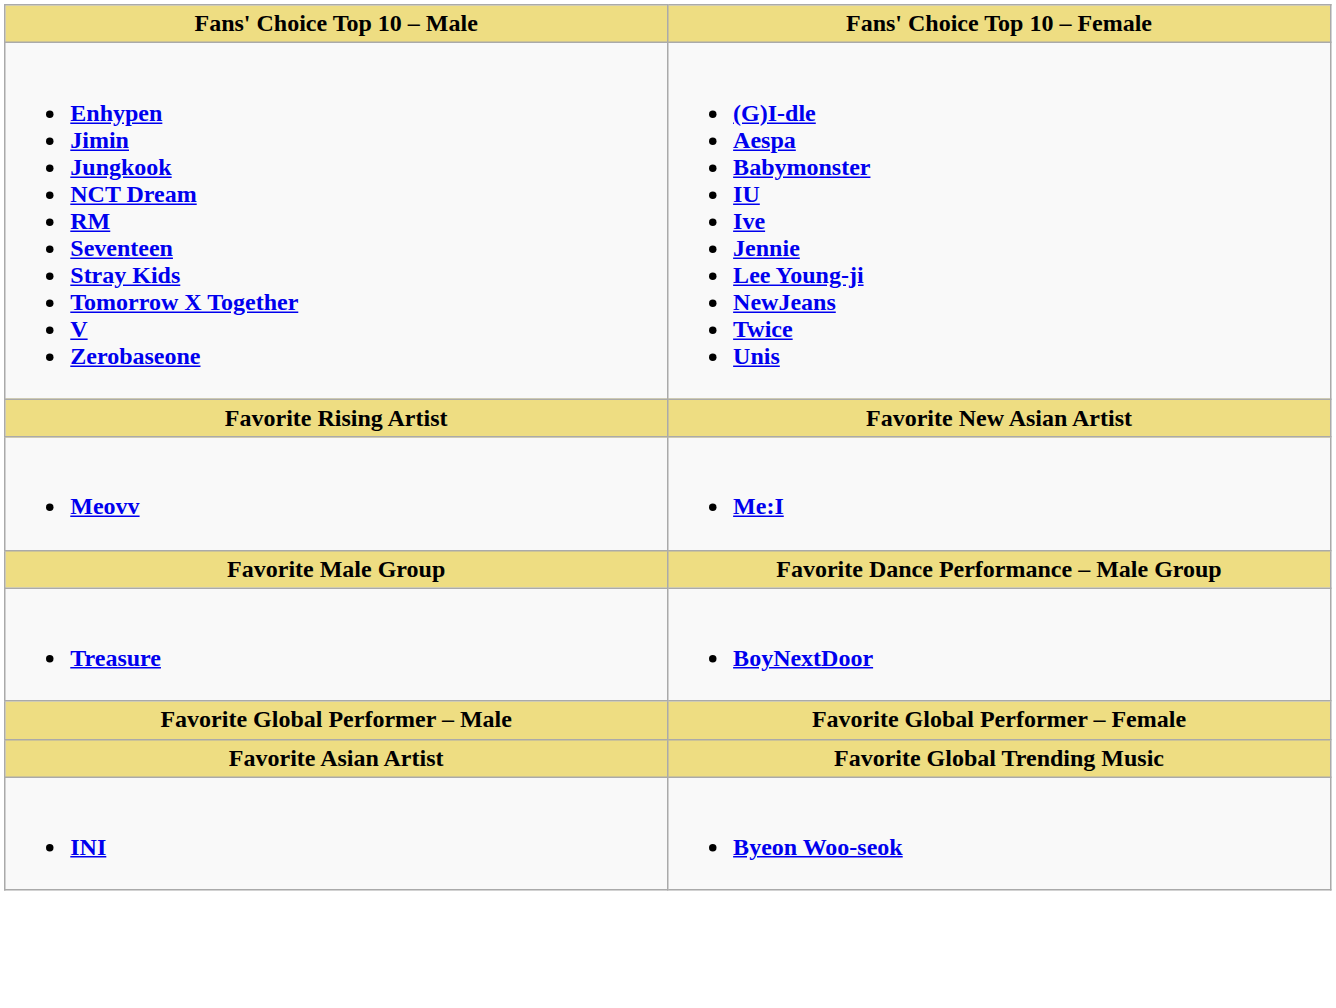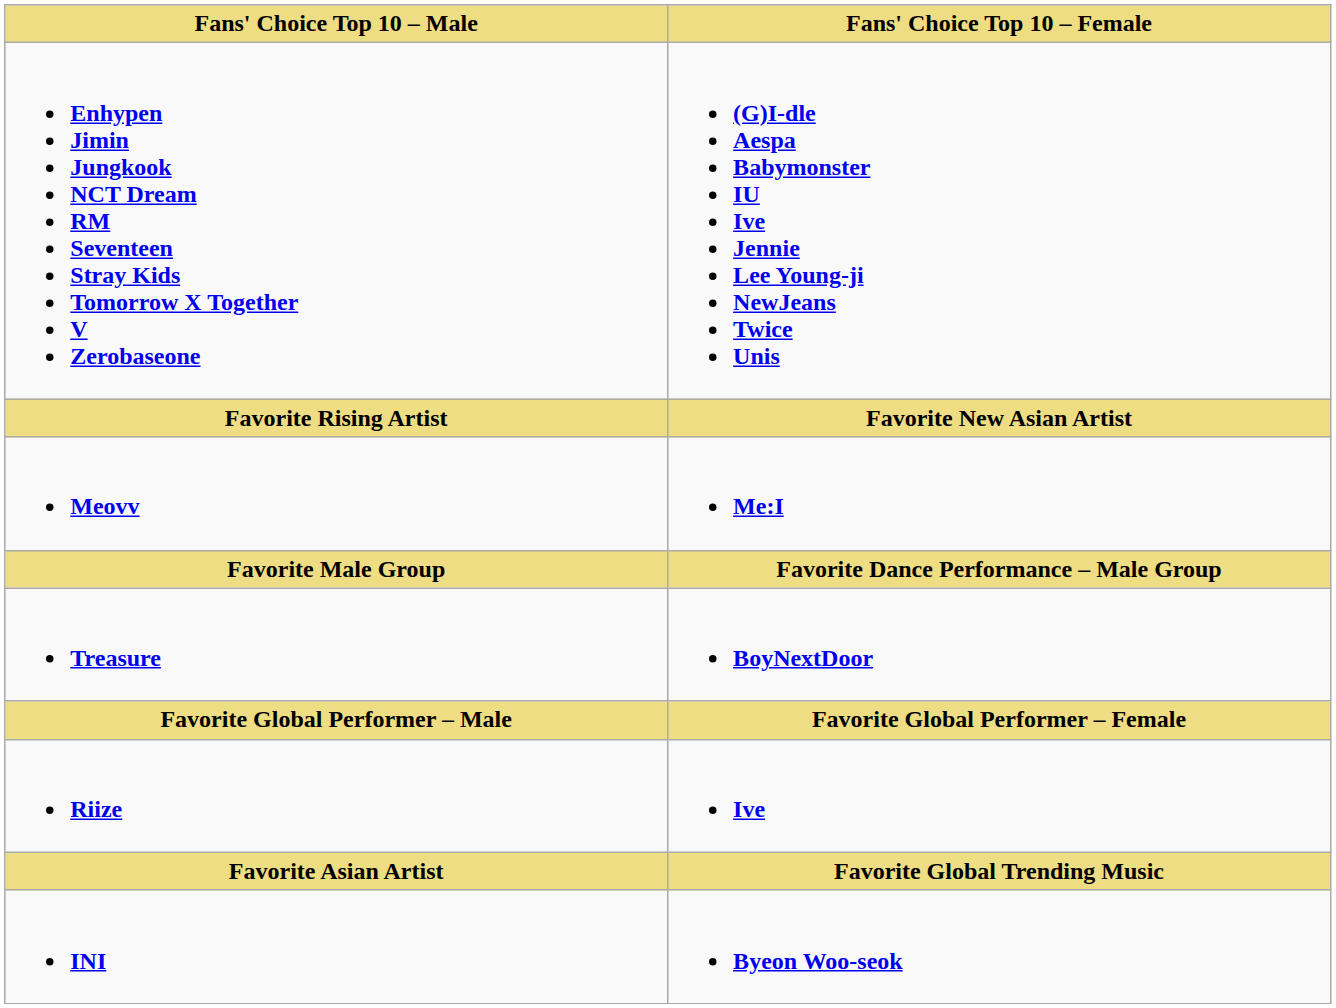+ row: Riize | Ive
